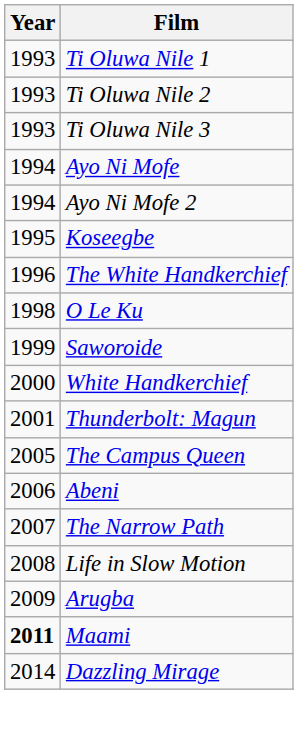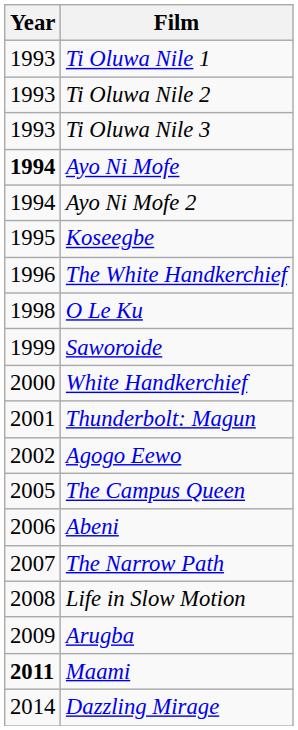Ayo Ni Mofe | Year: normal -> bold
+ row: 2002 | Agogo Eewo
